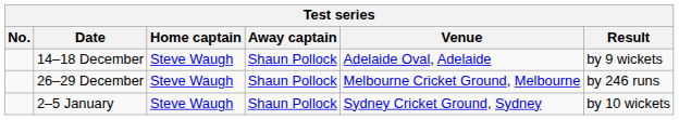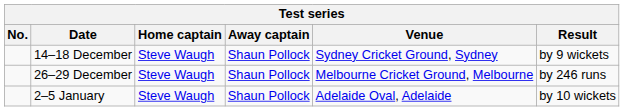14–18 December | Venue: Adelaide Oval, Adelaide -> Sydney Cricket Ground, Sydney
2–5 January | Venue: Sydney Cricket Ground, Sydney -> Adelaide Oval, Adelaide
